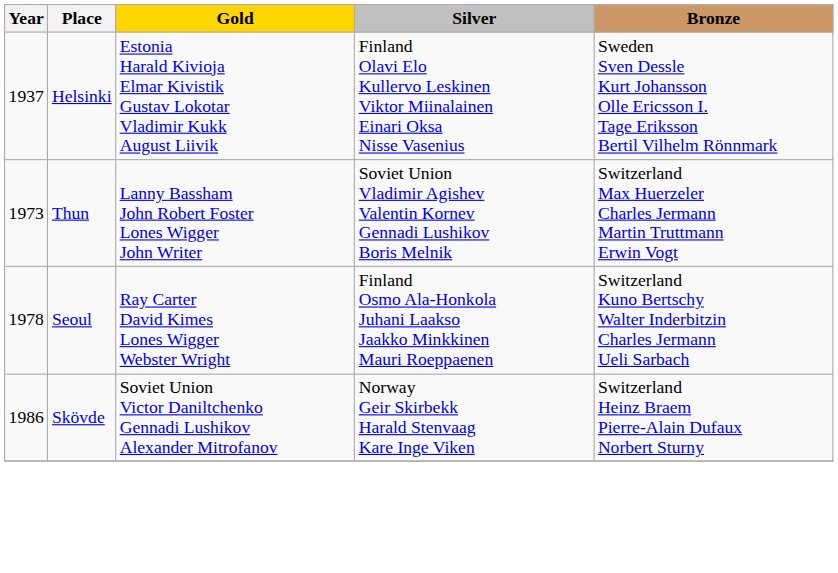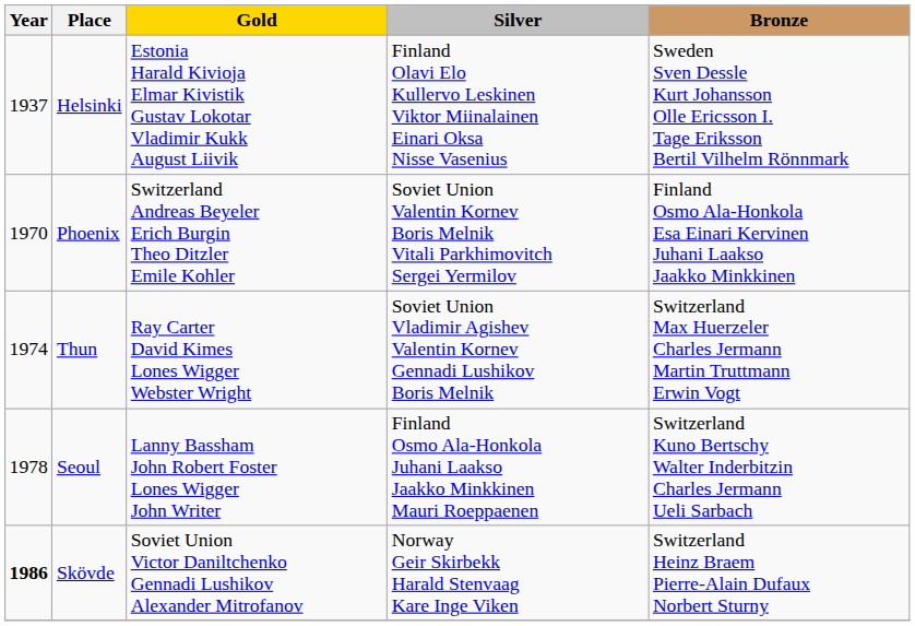+ row: 1970 | Phoenix | Switzerland Andreas Beyeler Erich Burgin Theo Ditzler Emile Kohler | Soviet Union Valentin Kornev Boris Melnik Vitali Parkhimovitch Sergei Yermilov | Finland Osmo Ala-Honkola Esa Einari Kervinen Juhani Laakso Jaakko Minkkinen
Thun | Year: 1973 -> 1974
Thun | Gold: Lanny Bassham John Robert Foster Lones Wigger John Writer -> Ray Carter David Kimes Lones Wigger Webster Wright
Seoul | Gold: Ray Carter David Kimes Lones Wigger Webster Wright -> Lanny Bassham John Robert Foster Lones Wigger John Writer
Skövde | Year: normal -> bold
